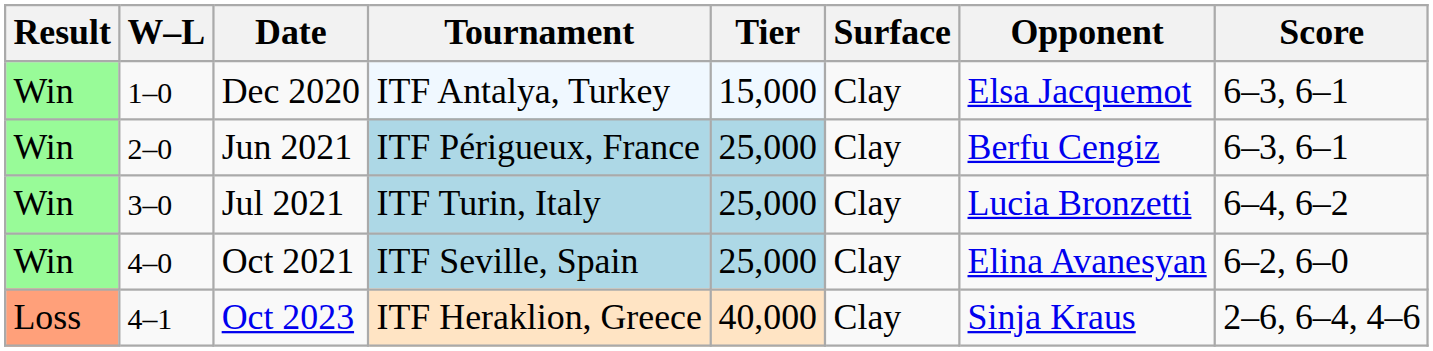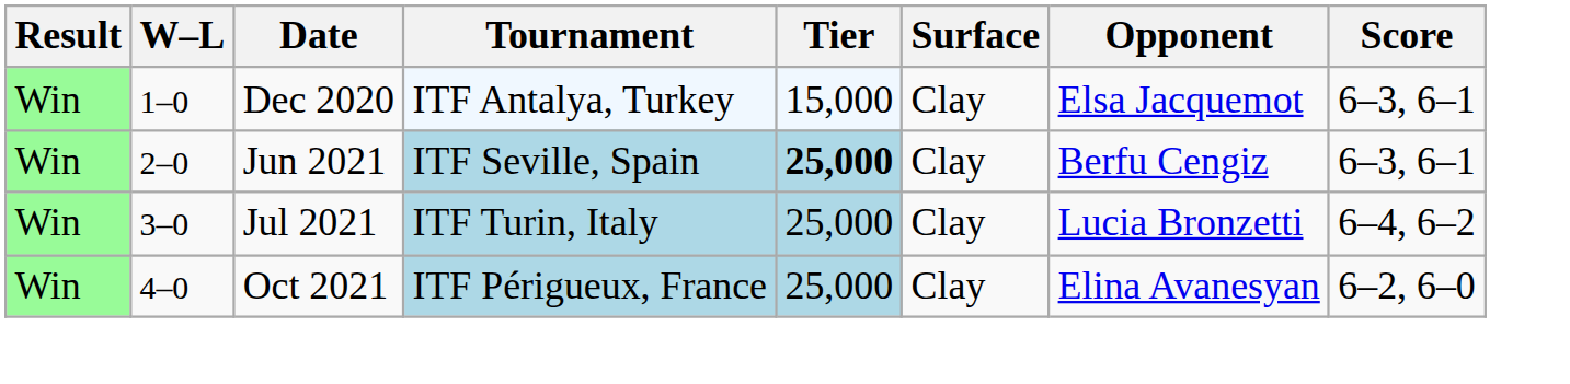Jun 2021 | Tournament: ITF Périgueux, France -> ITF Seville, Spain
Jun 2021 | Tier: normal -> bold
Oct 2021 | Tournament: ITF Seville, Spain -> ITF Périgueux, France
- row: Loss | 4–1 | Oct 2023 | ITF Heraklion, Greece | 40,000 | Clay | Sinja Kraus | 2–6, 6–4, 4–6
